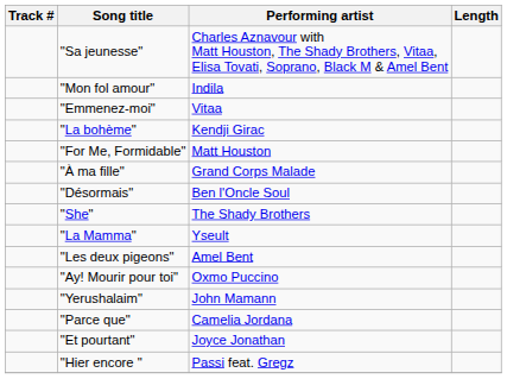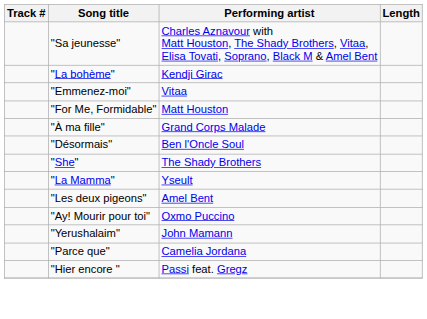- row: "Mon fol amour" | Indila
rows swapped: "La bohème" <-> "Emmenez-moi"
- row: "Et pourtant" | Joyce Jonathan
